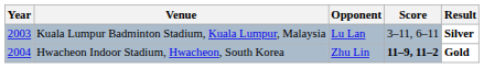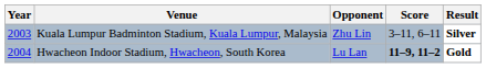Kuala Lumpur Badminton Stadium, Kuala Lumpur, Malaysia | Opponent: Lu Lan -> Zhu Lin
Hwacheon Indoor Stadium, Hwacheon, South Korea | Opponent: Zhu Lin -> Lu Lan
